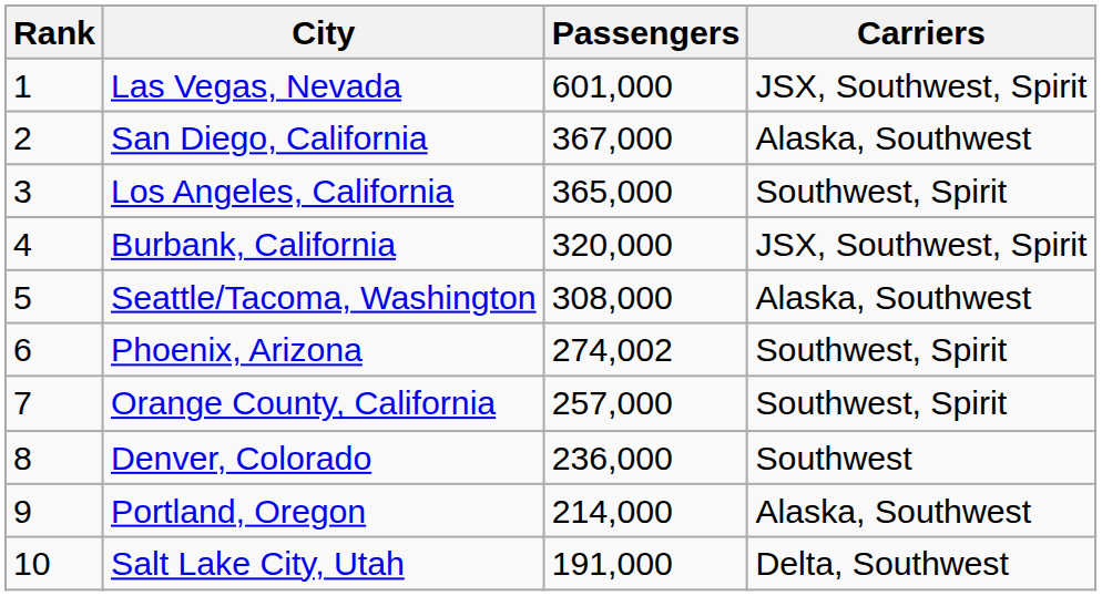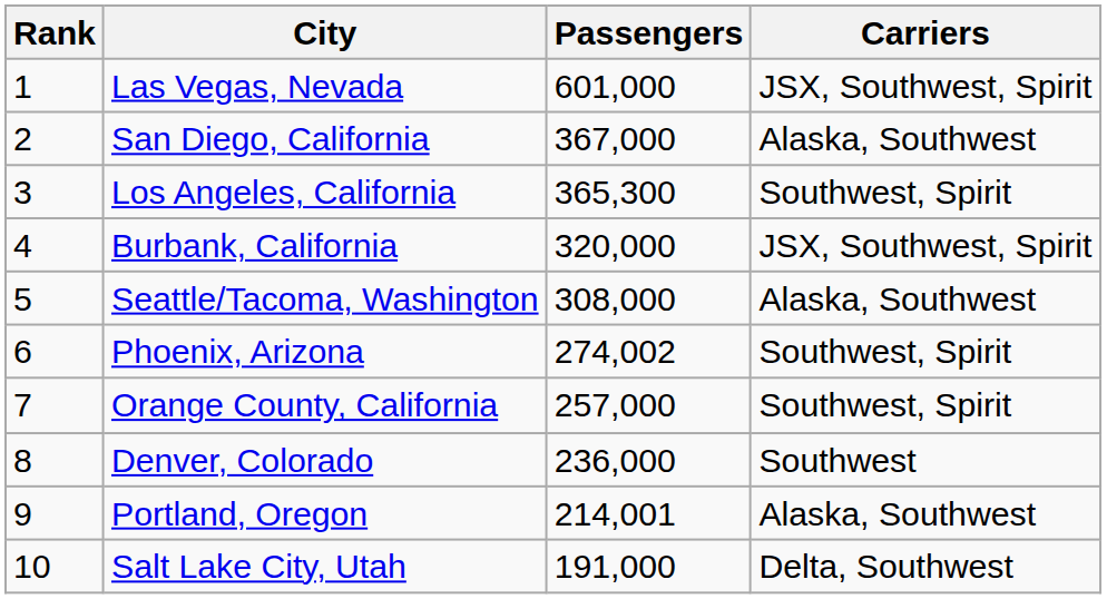Los Angeles, California | Passengers: 365,000 -> 365,300
Portland, Oregon | Passengers: 214,000 -> 214,001
